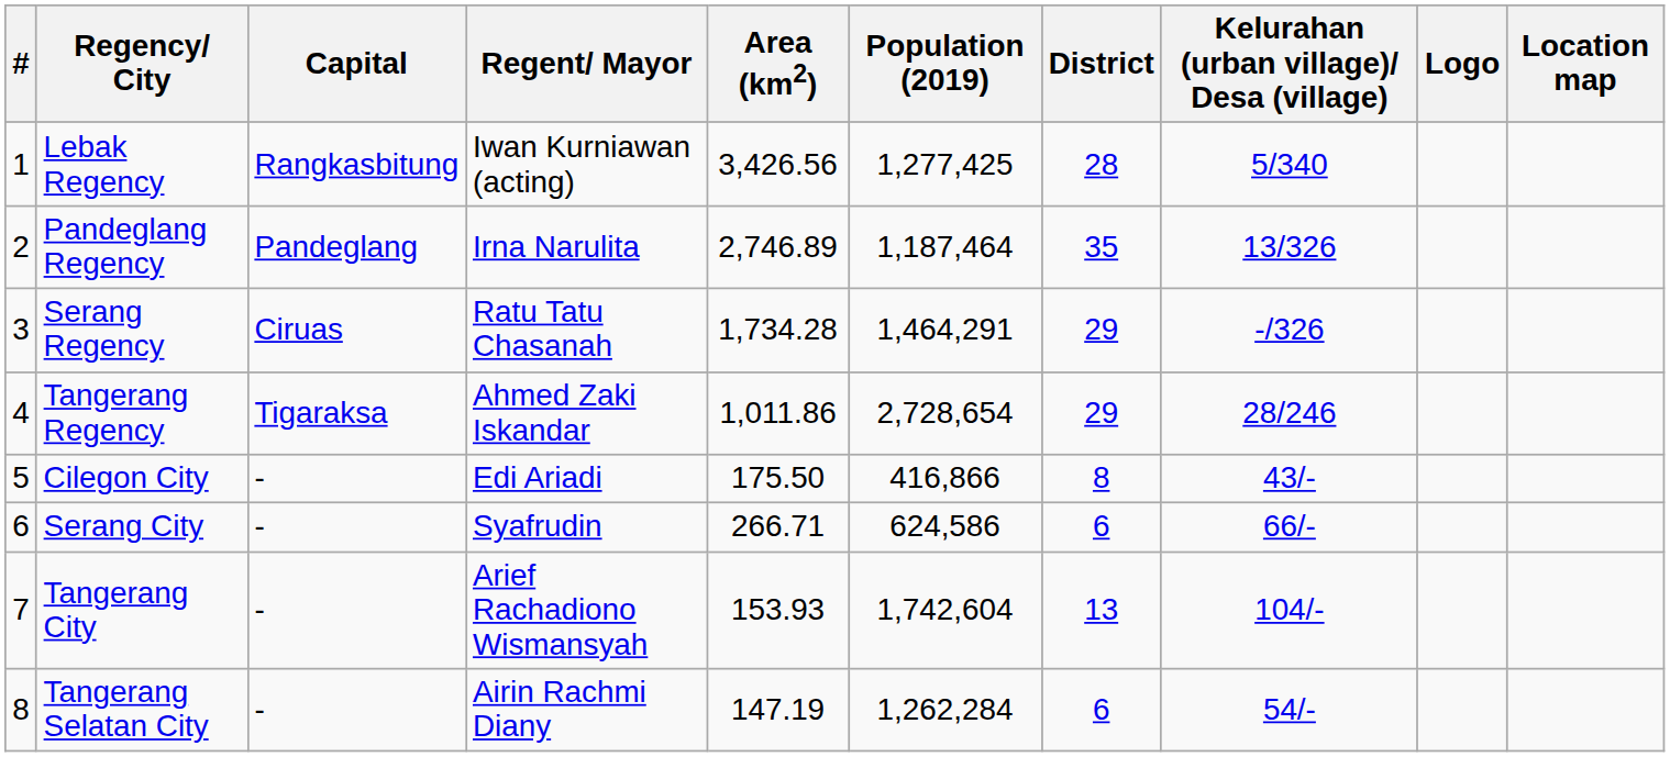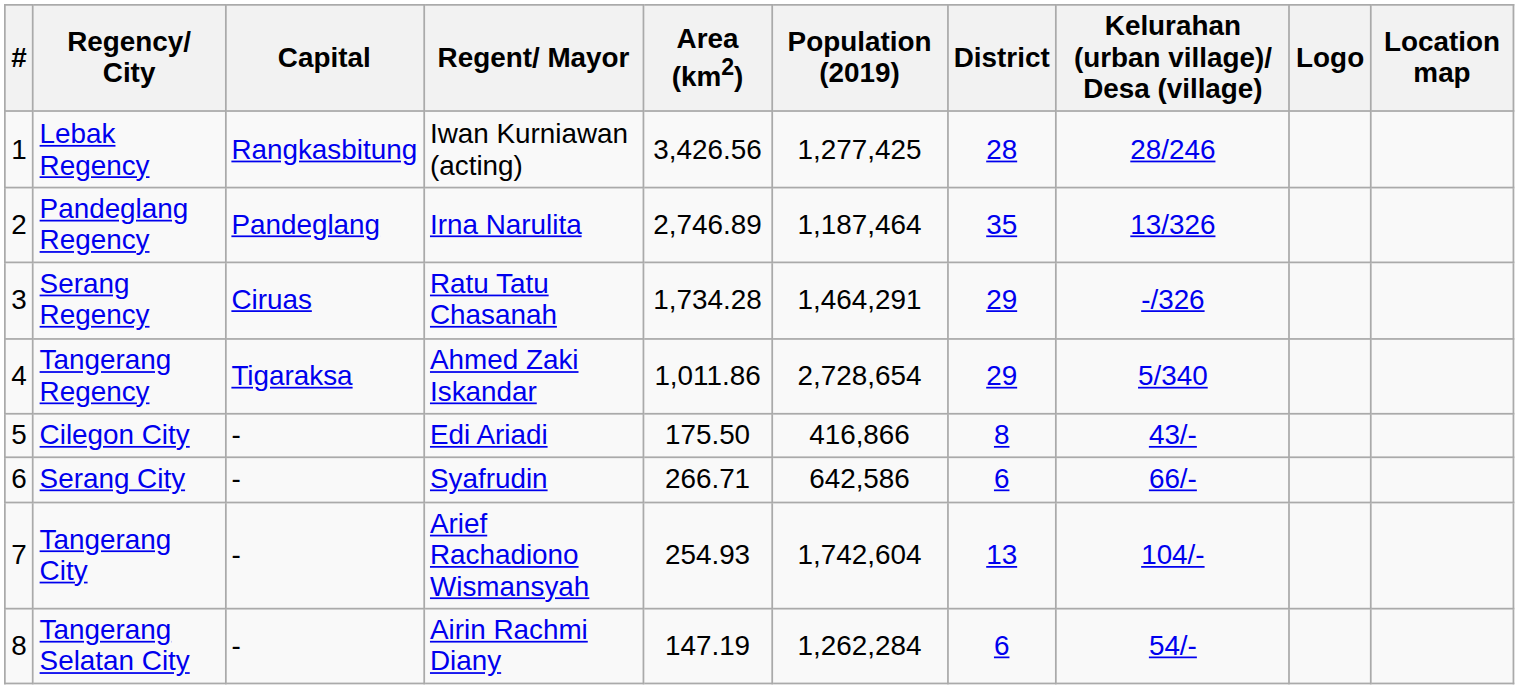Lebak Regency | Kelurahan (urban village)/ Desa (village): 5/340 -> 28/246
Tangerang Regency | Kelurahan (urban village)/ Desa (village): 28/246 -> 5/340
Serang City | Population (2019): 624,586 -> 642,586
Tangerang City | Area (km2): 153.93 -> 254.93
